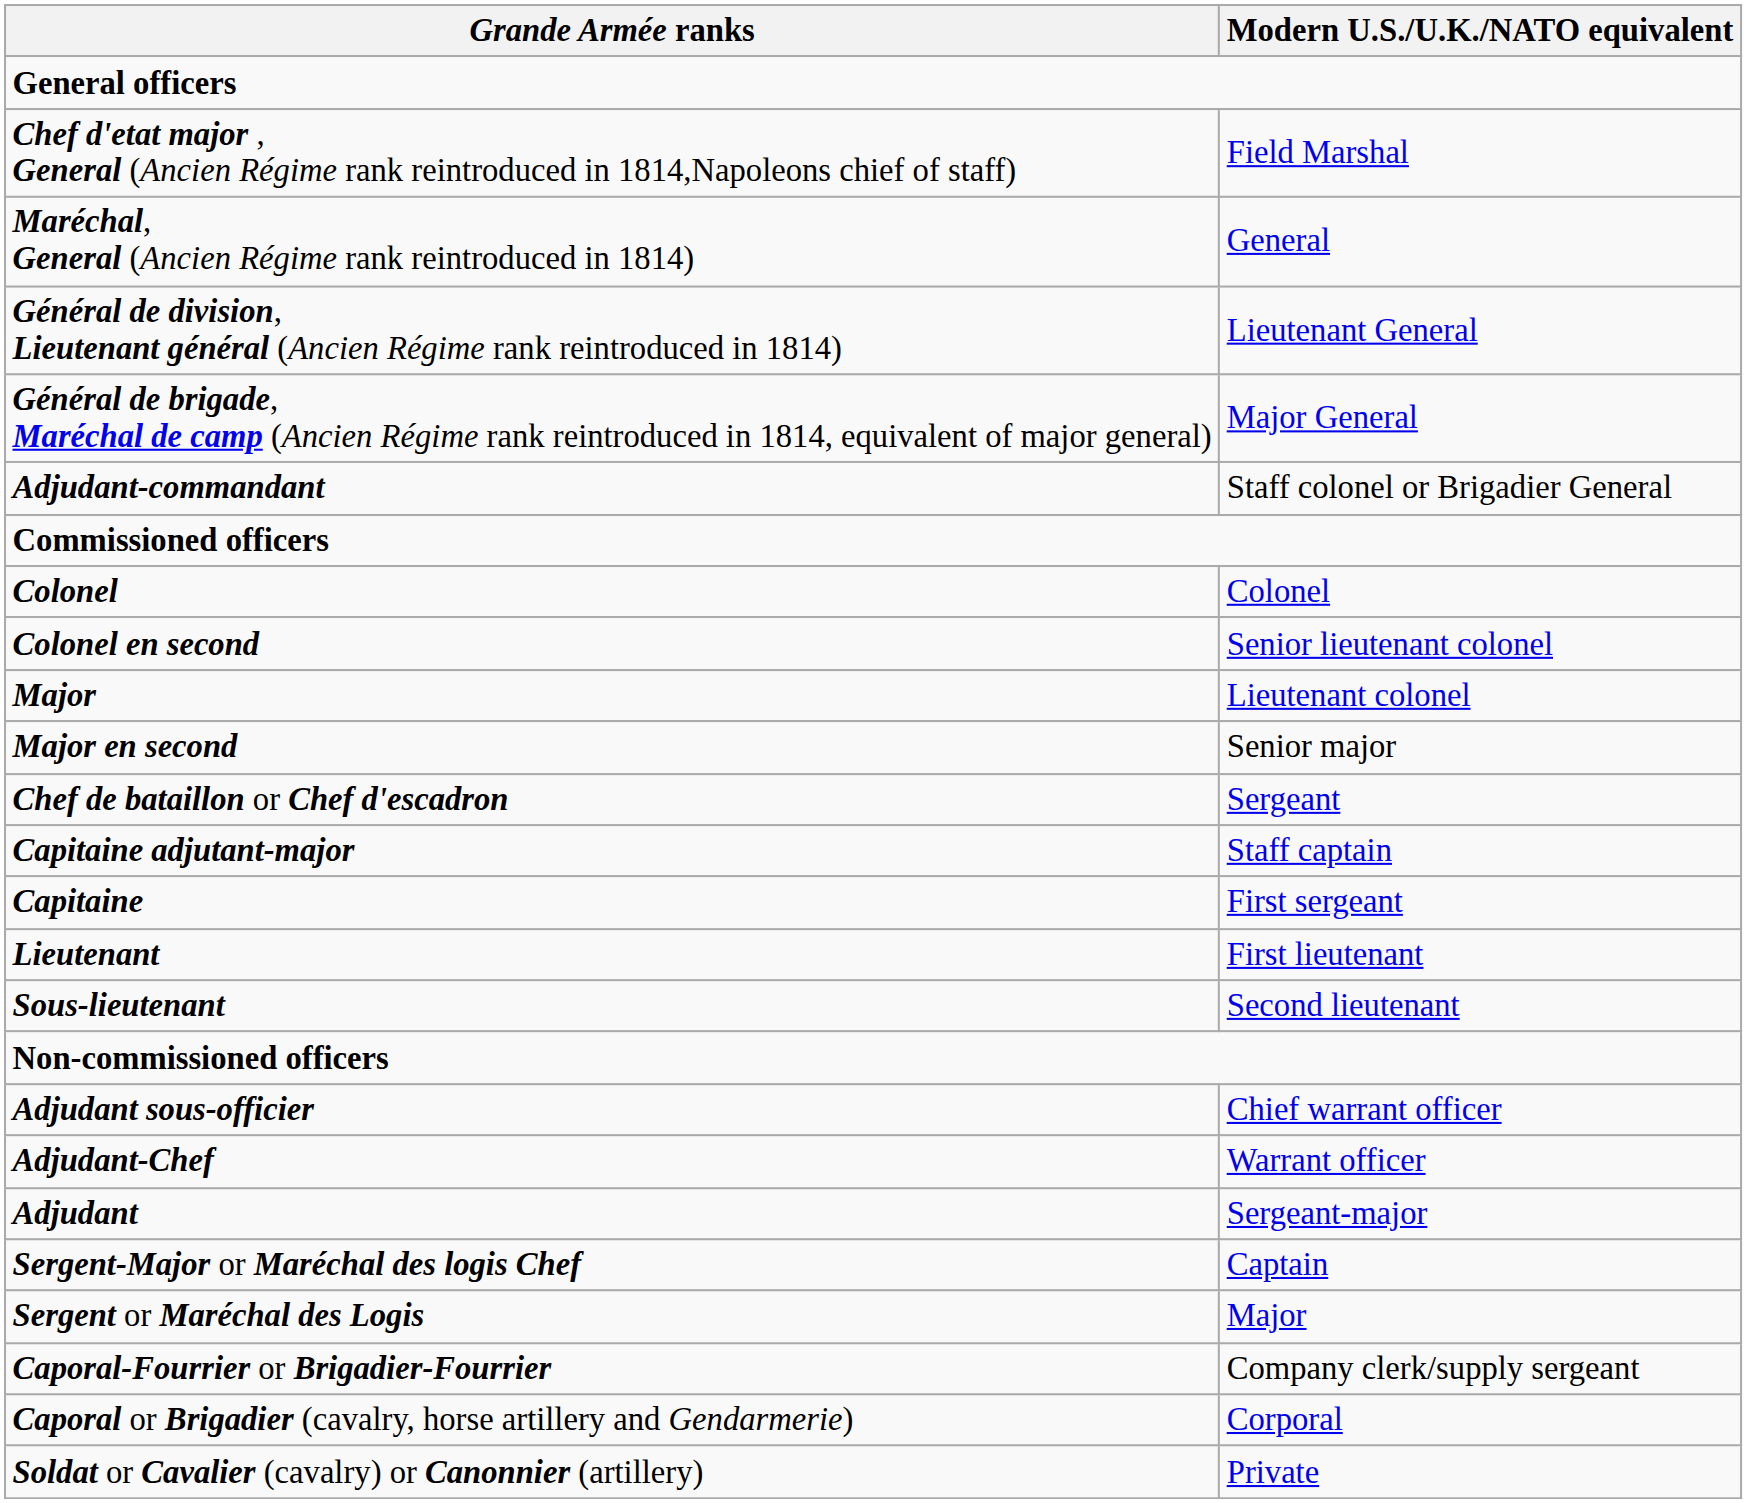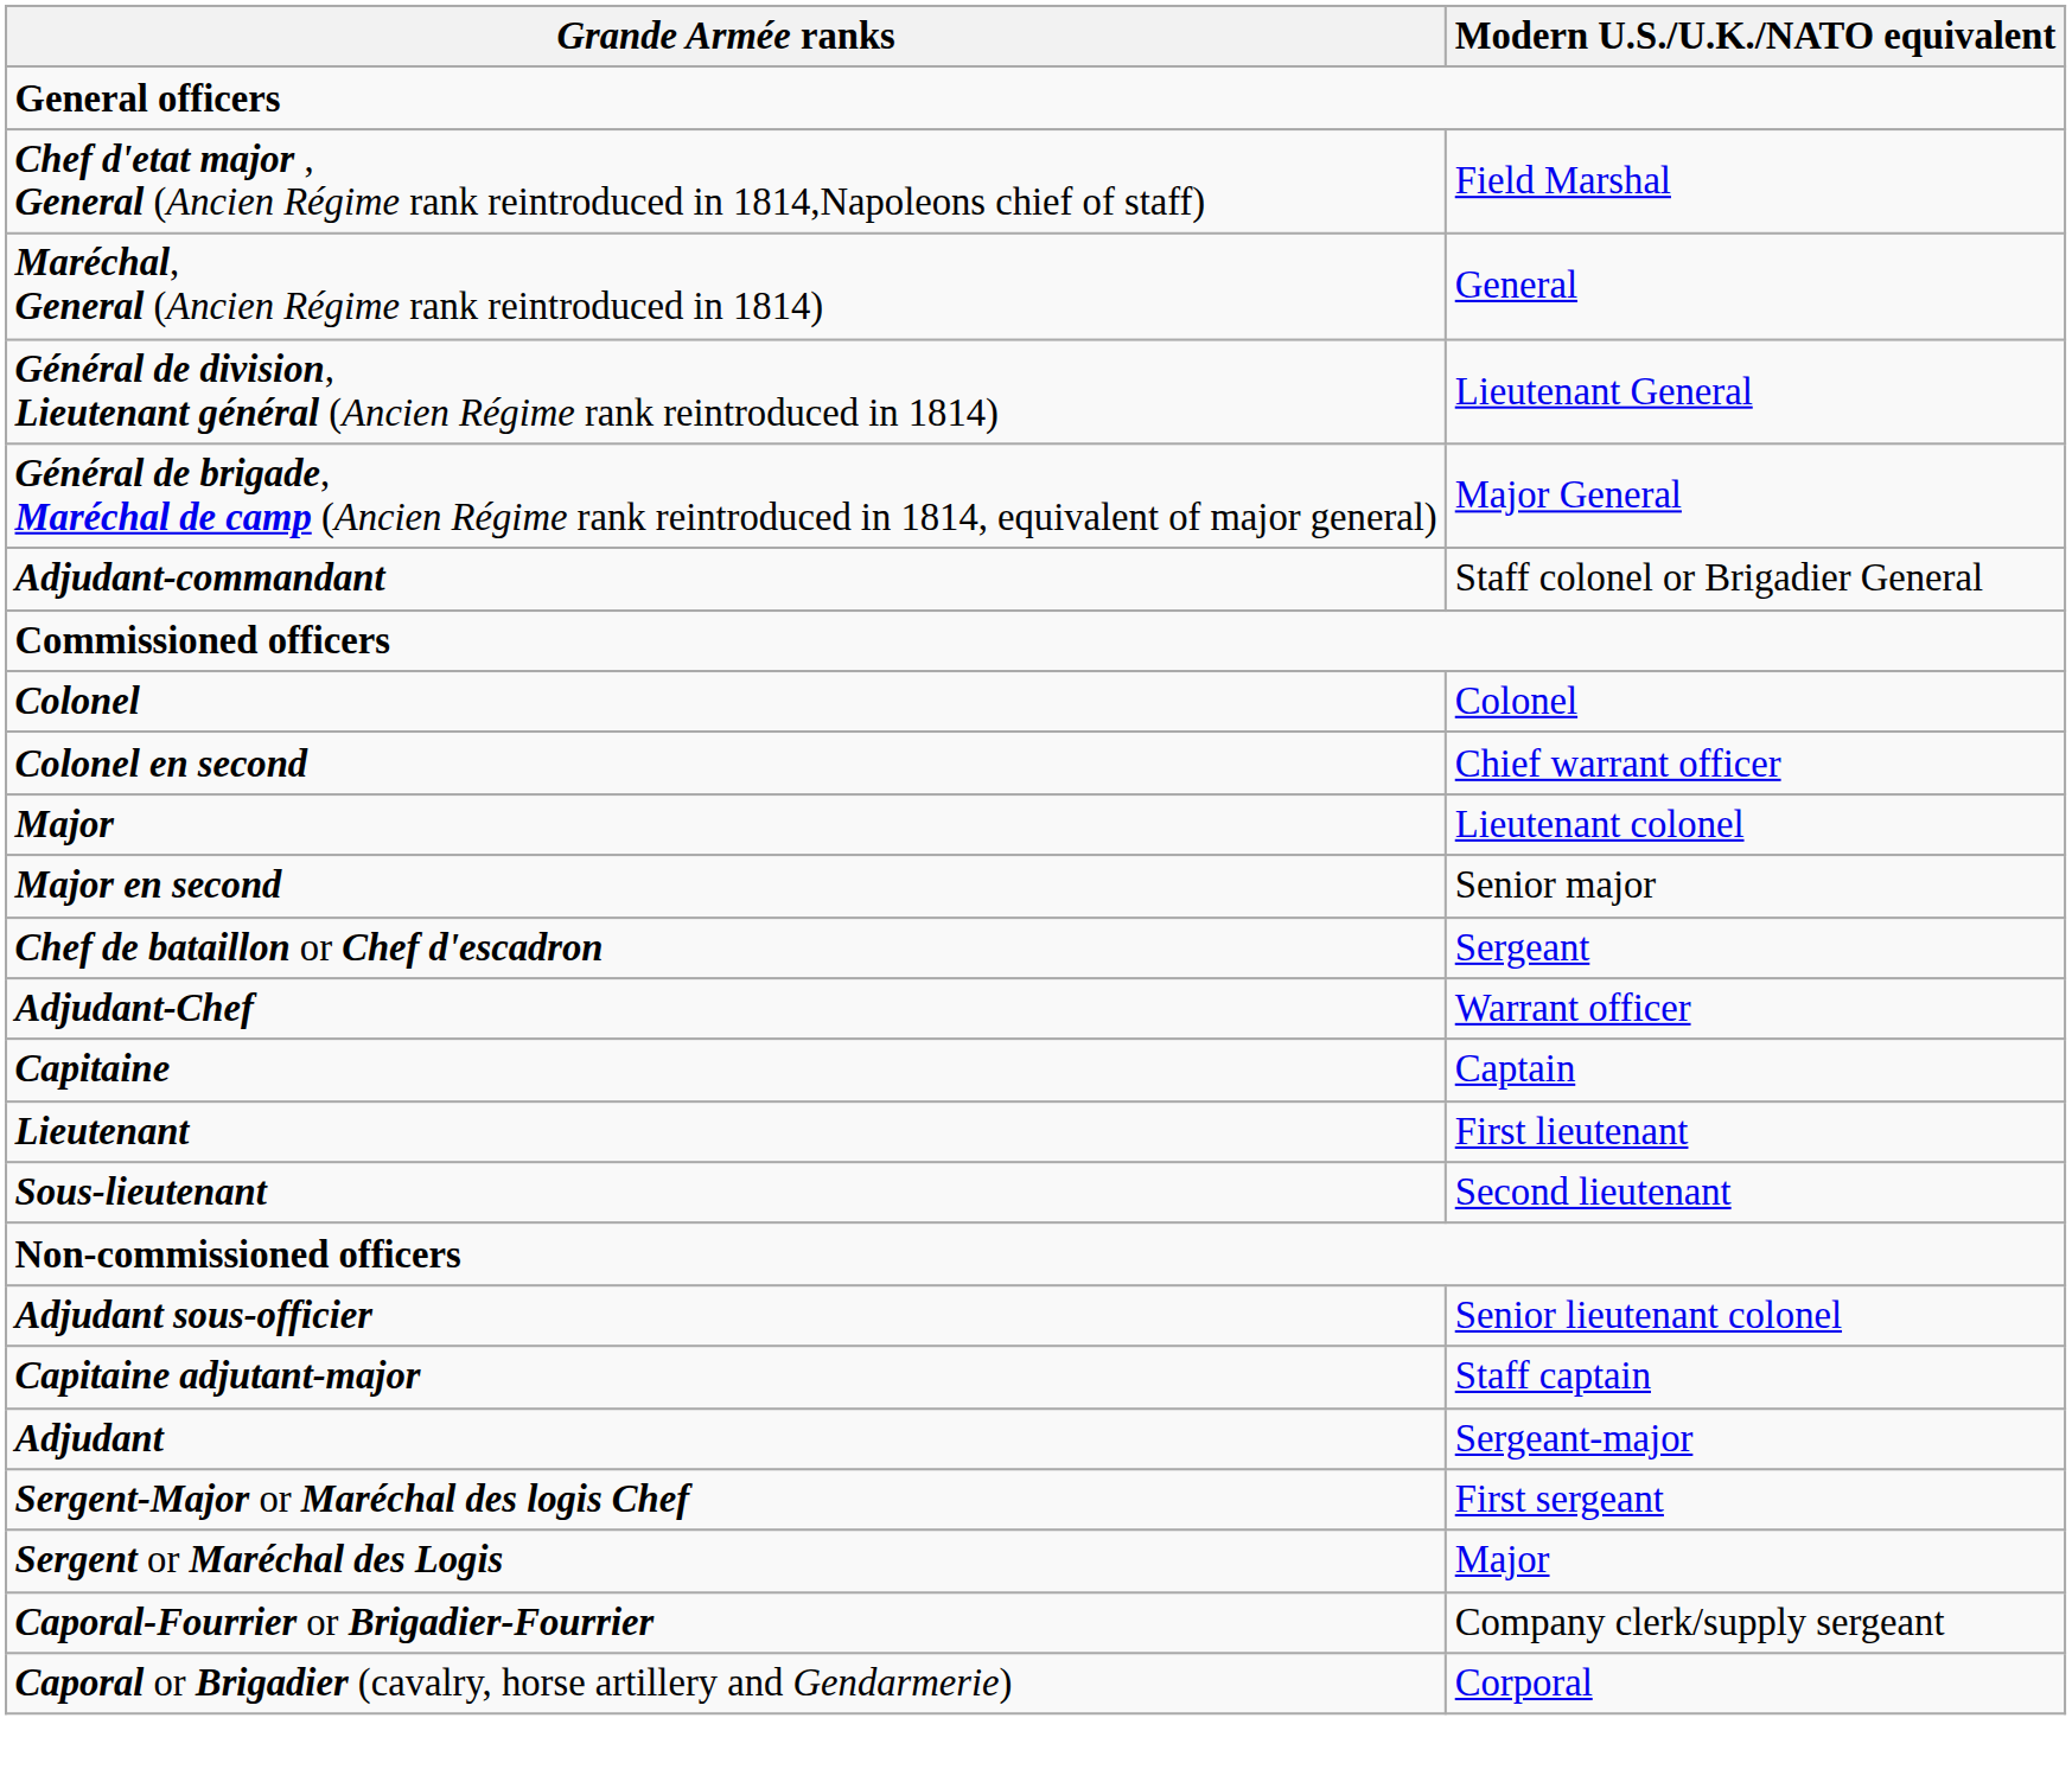Colonel en second | Modern U.S./U.K./NATO equivalent: Senior lieutenant colonel -> Chief warrant officer
rows swapped: Capitaine adjutant-major <-> Adjudant-Chef
Capitaine | Modern U.S./U.K./NATO equivalent: First sergeant -> Captain
Adjudant sous-officier | Modern U.S./U.K./NATO equivalent: Chief warrant officer -> Senior lieutenant colonel
Sergent-Major or Maréchal des logis Chef | Modern U.S./U.K./NATO equivalent: Captain -> First sergeant
- row: Soldat or Cavalier (cavalry) or Canonnier (artillery) | Private
